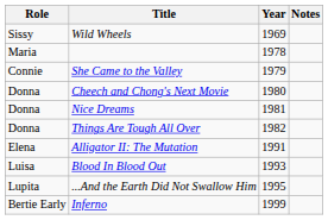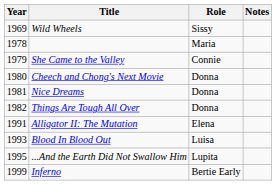columns swapped: Year <-> Role
